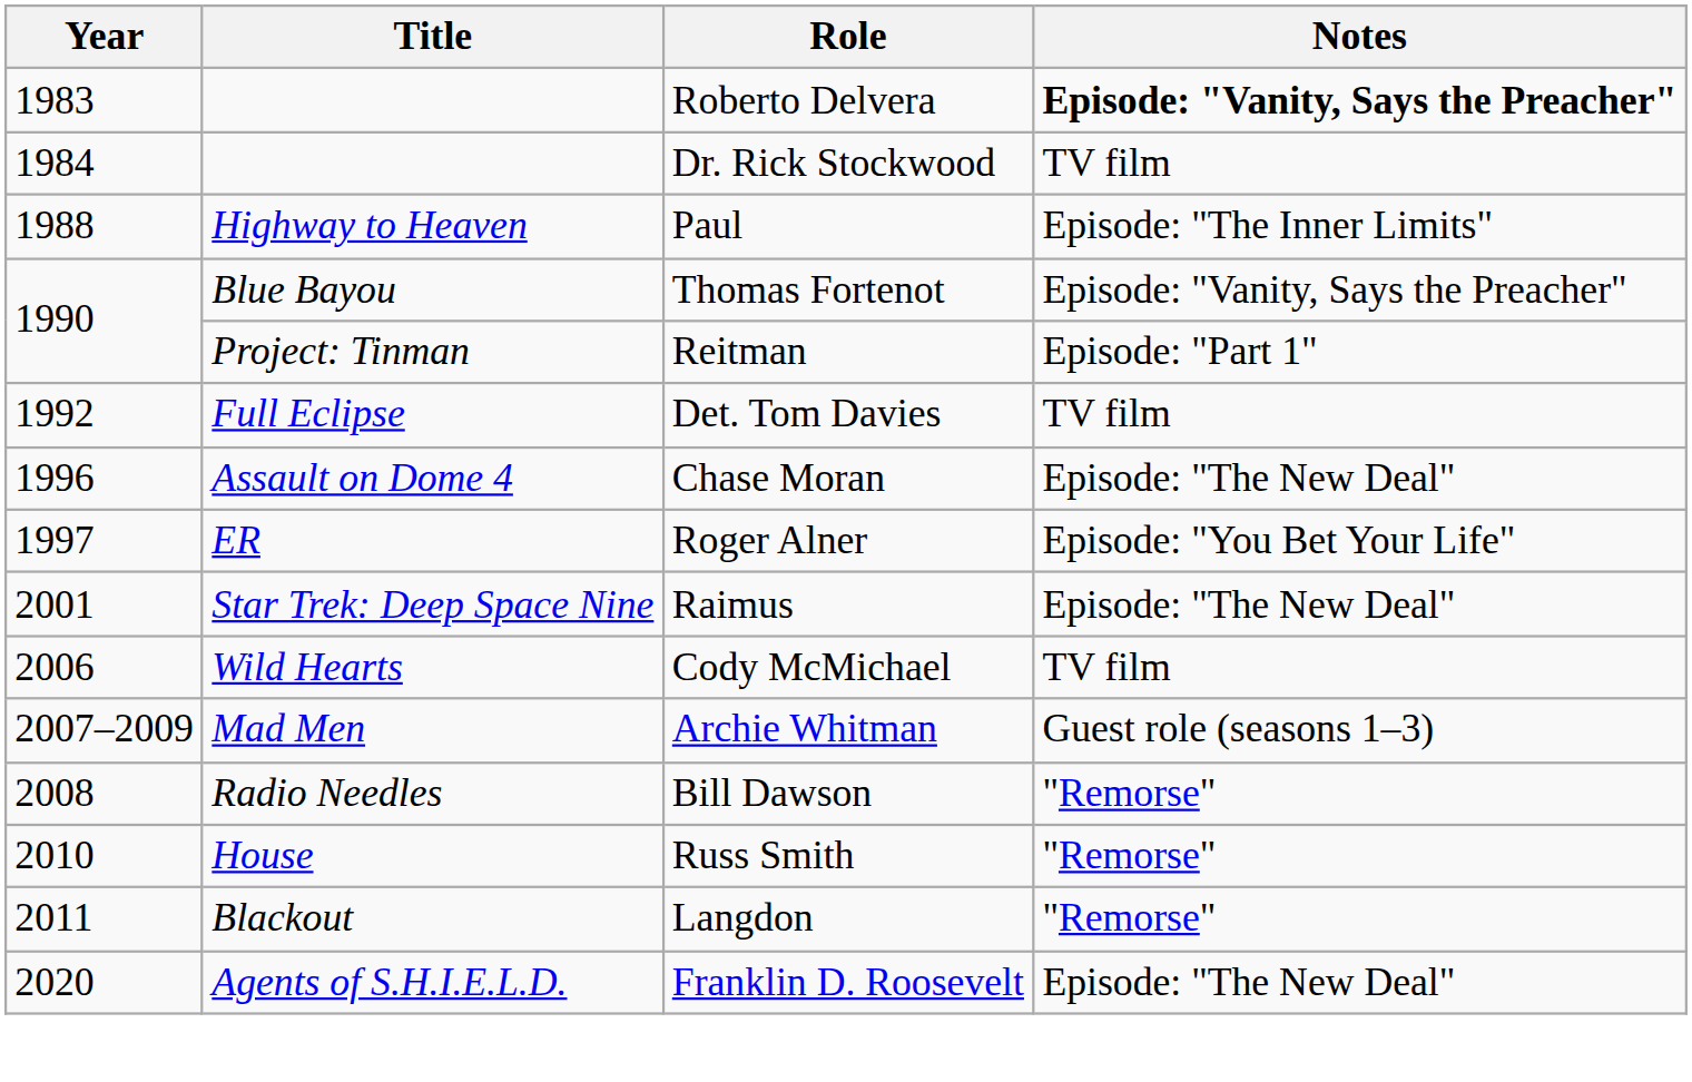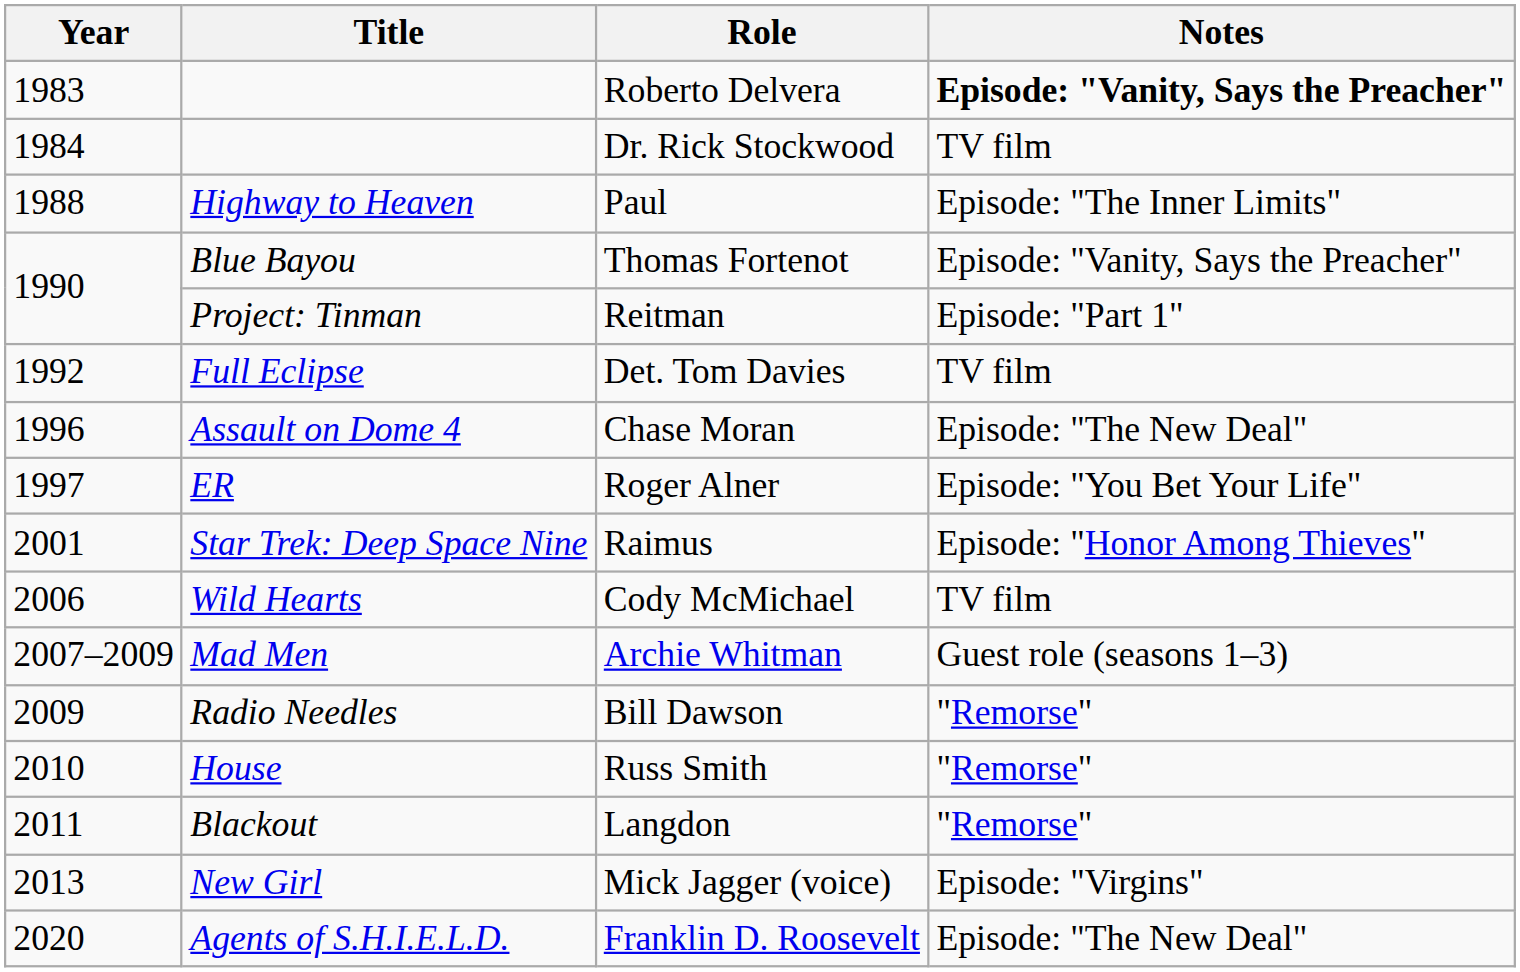Raimus | Notes: Episode: "The New Deal" -> Episode: "Honor Among Thieves"
Bill Dawson | Year: 2008 -> 2009
+ row: 2013 | New Girl | Mick Jagger (voice) | Episode: "Virgins"
